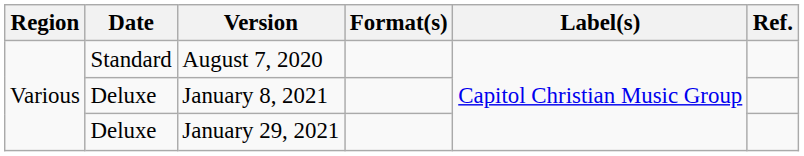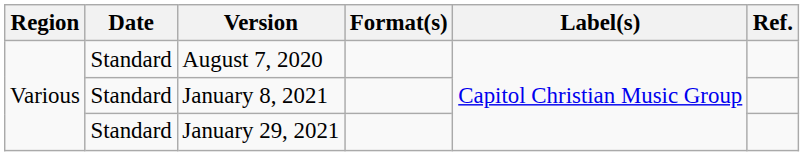January 8, 2021 | Date: Deluxe -> Standard
January 29, 2021 | Date: Deluxe -> Standard
